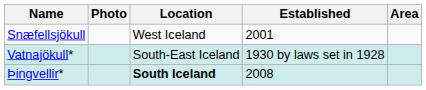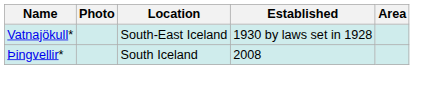- row: Snæfellsjökull | West Iceland | 2001
Þingvellir* | Location: bold -> normal
